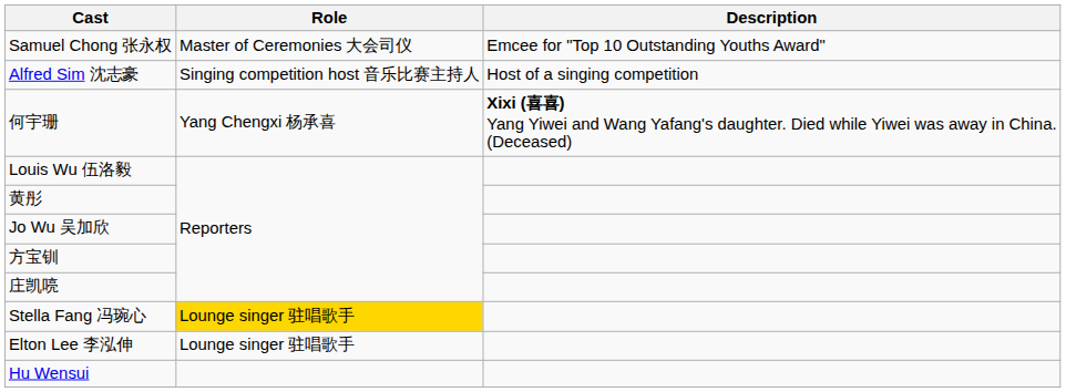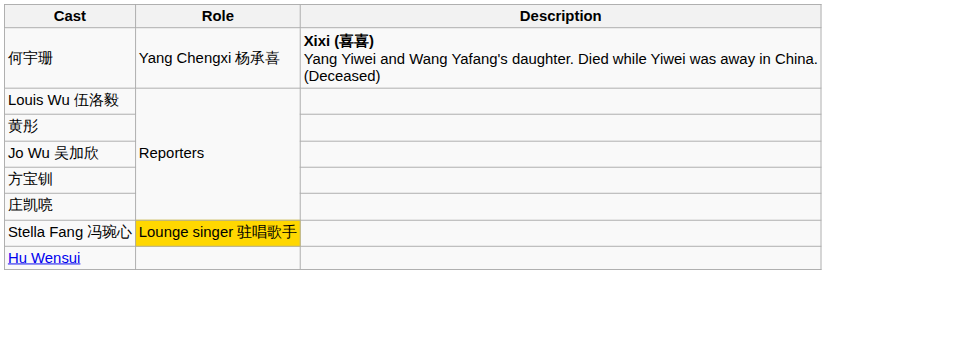- row: Samuel Chong 张永权 | Master of Ceremonies 大会司仪 | Emcee for "Top 10 Outstanding Youths Award"
- row: Alfred Sim 沈志豪 | Singing competition host 音乐比赛主持人 | Host of a singing competition
- row: Elton Lee 李泓伸 | Lounge singer 驻唱歌手
